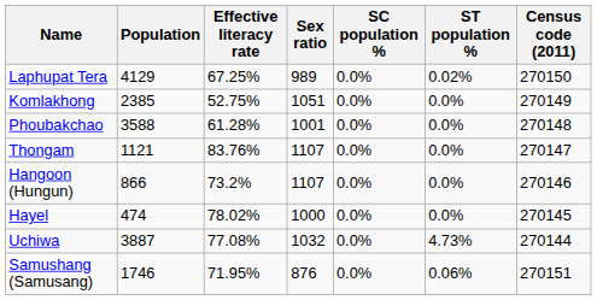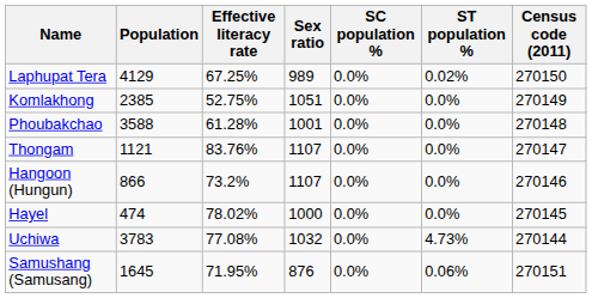Uchiwa | Population: 3887 -> 3783
Samushang (Samusang) | Population: 1746 -> 1645
